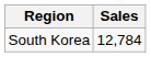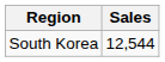South Korea | Sales: 12,784 -> 12,544
